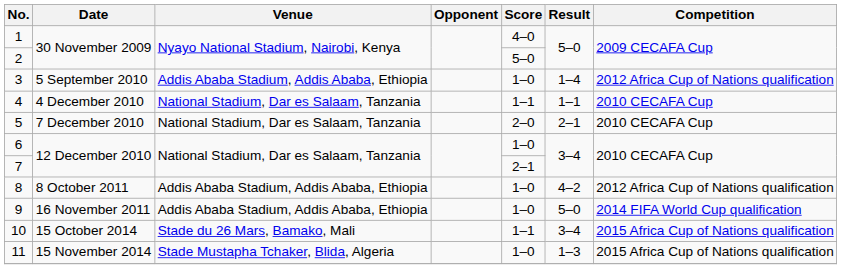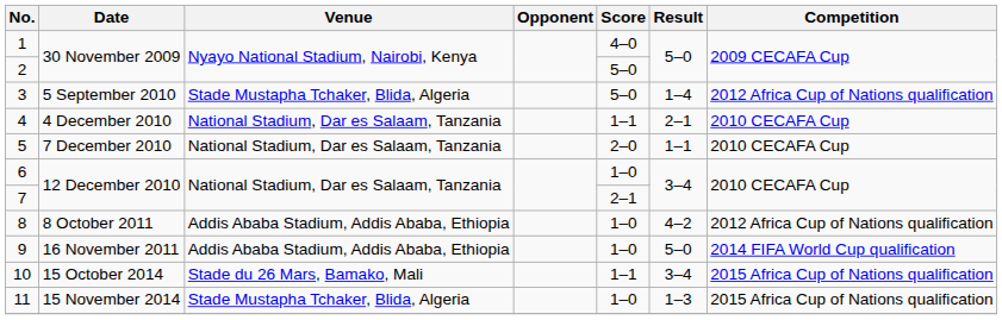3 | Venue: Addis Ababa Stadium, Addis Ababa, Ethiopia -> Stade Mustapha Tchaker, Blida, Algeria
3 | Score: 1–0 -> 5–0
4 | Result: 1–1 -> 2–1
5 | Result: 2–1 -> 1–1
